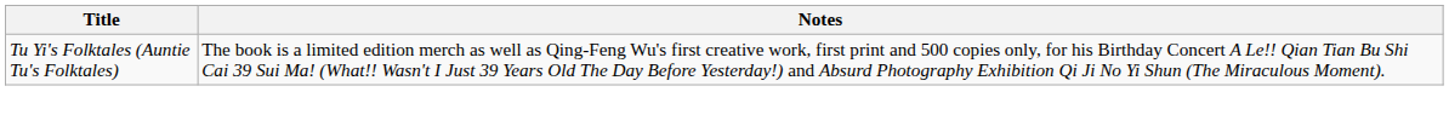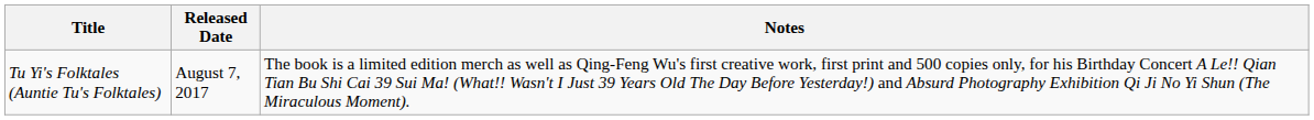+ column: Released Date | August 7, 2017
